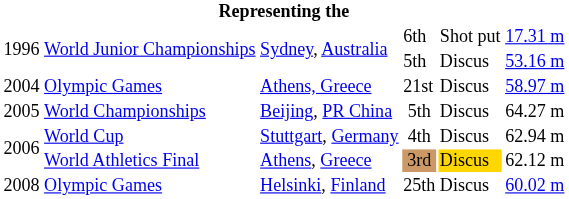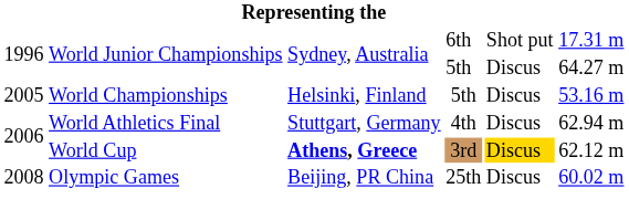1996 / 5th | column 6: 53.16 m -> 64.27 m
- row: 2004 | Olympic Games | Athens, Greece | 21st | Discus | 58.97 m
2005 / 5th | column 3: Beijing, PR China -> Helsinki, Finland
2005 / 5th | column 6: 64.27 m -> 53.16 m
4th | column 2: World Cup -> World Athletics Final
3rd | column 2: World Athletics Final -> World Cup
3rd | column 3: normal -> bold
25th | column 3: Helsinki, Finland -> Beijing, PR China
